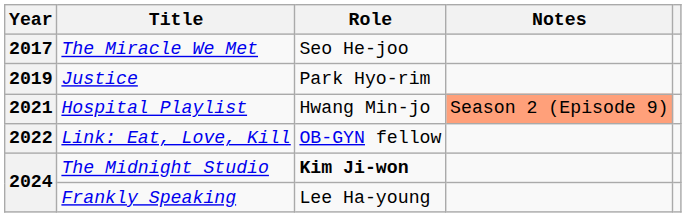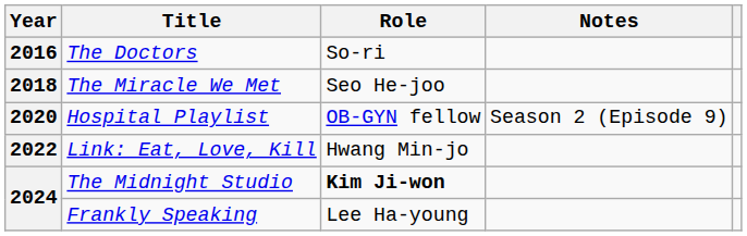+ row: 2016 | The Doctors | So-ri
The Miracle We Met | Year: 2017 -> 2018
- row: 2019 | Justice | Park Hyo-rim
Hospital Playlist | Year: 2021 -> 2020
Hospital Playlist | Role: Hwang Min-jo -> OB-GYN fellow
Hospital Playlist | Notes: lightsalmon background -> no background
Link: Eat, Love, Kill | Role: OB-GYN fellow -> Hwang Min-jo
